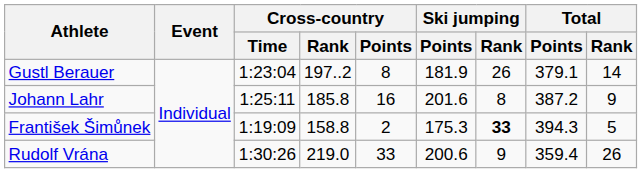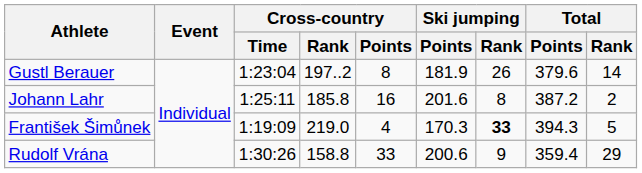Gustl Berauer | Total / Points: 379.1 -> 379.6
Johann Lahr | Total / Rank: 9 -> 2
František Šimůnek | Cross-country / Rank: 158.8 -> 219.0
František Šimůnek | Cross-country / Points: 2 -> 4
František Šimůnek | Ski jumping / Points: 175.3 -> 170.3
Rudolf Vrána | Cross-country / Rank: 219.0 -> 158.8
Rudolf Vrána | Total / Rank: 26 -> 29
